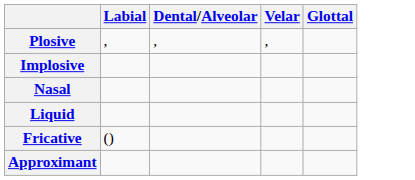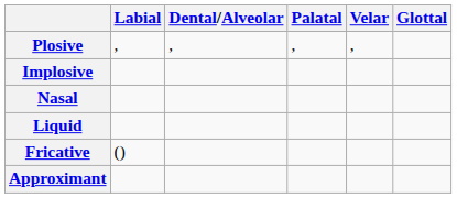+ column: Palatal | ,
